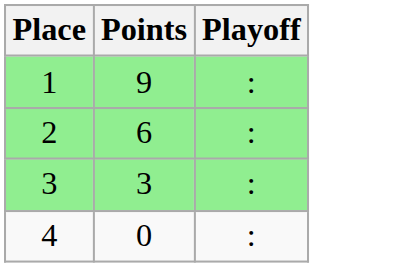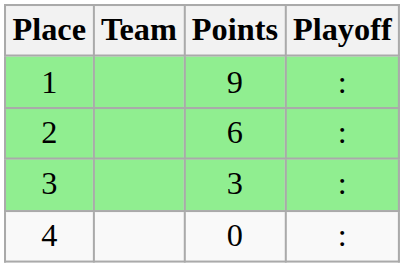+ column: Team
